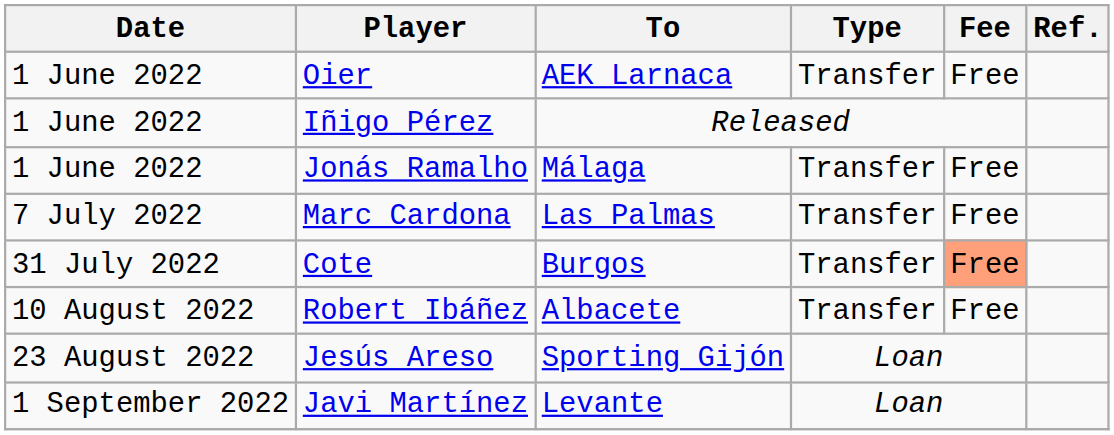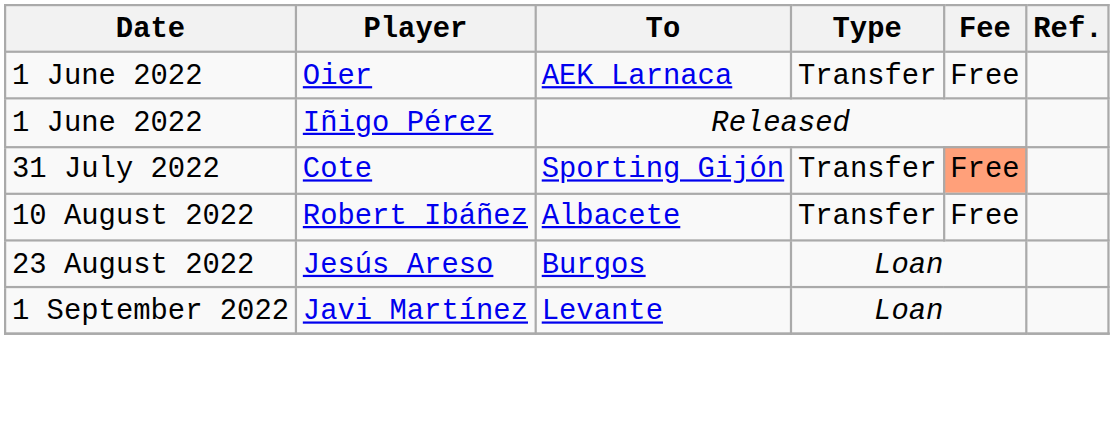- row: 1 June 2022 | Jonás Ramalho | Málaga | Transfer | Free
- row: 7 July 2022 | Marc Cardona | Las Palmas | Transfer | Free
Cote | To: Burgos -> Sporting Gijón
Jesús Areso | To: Sporting Gijón -> Burgos
